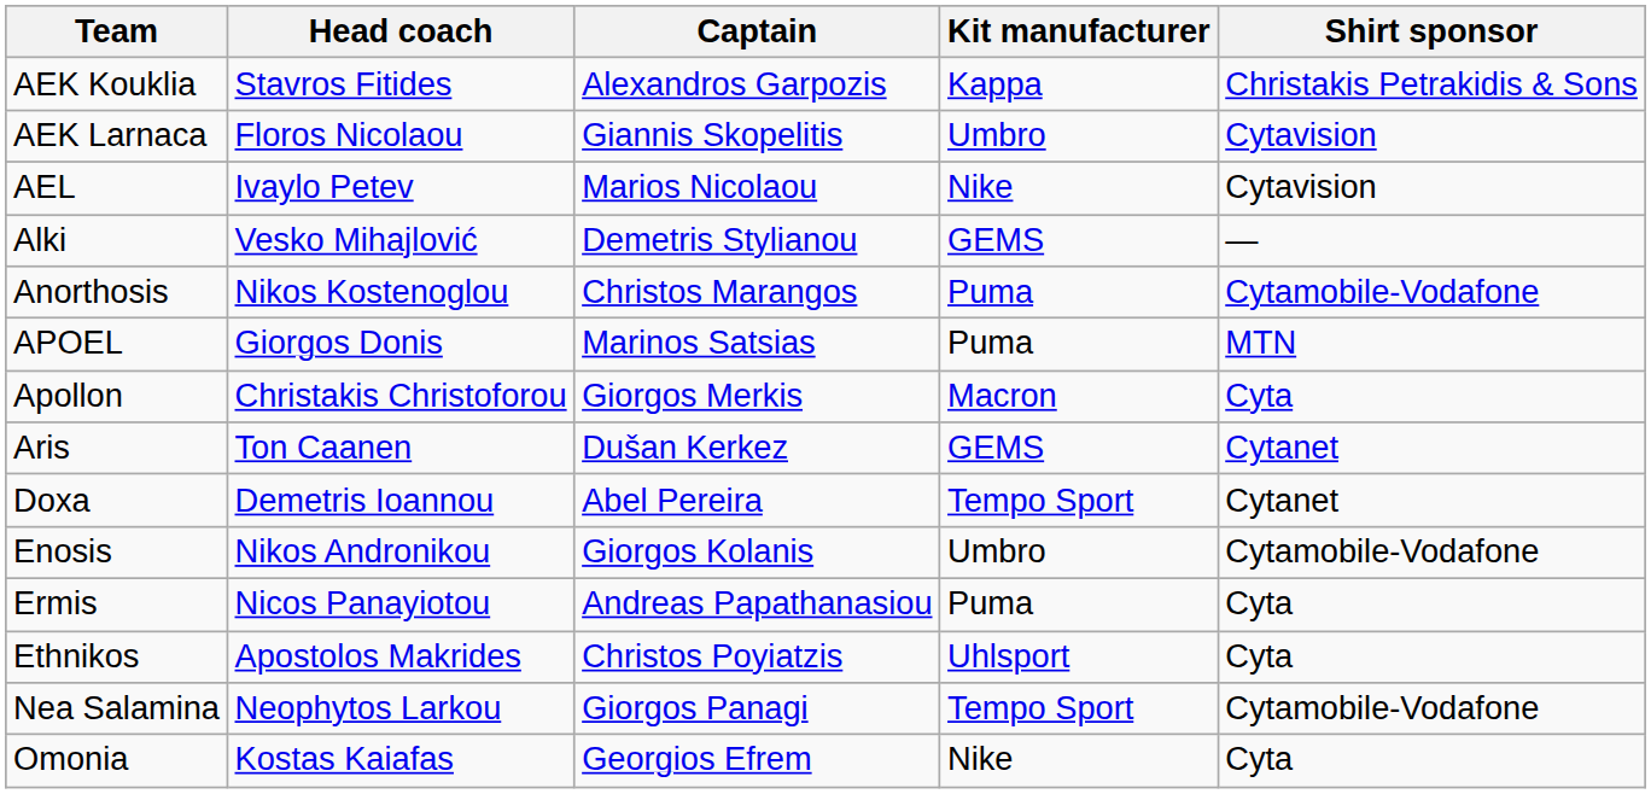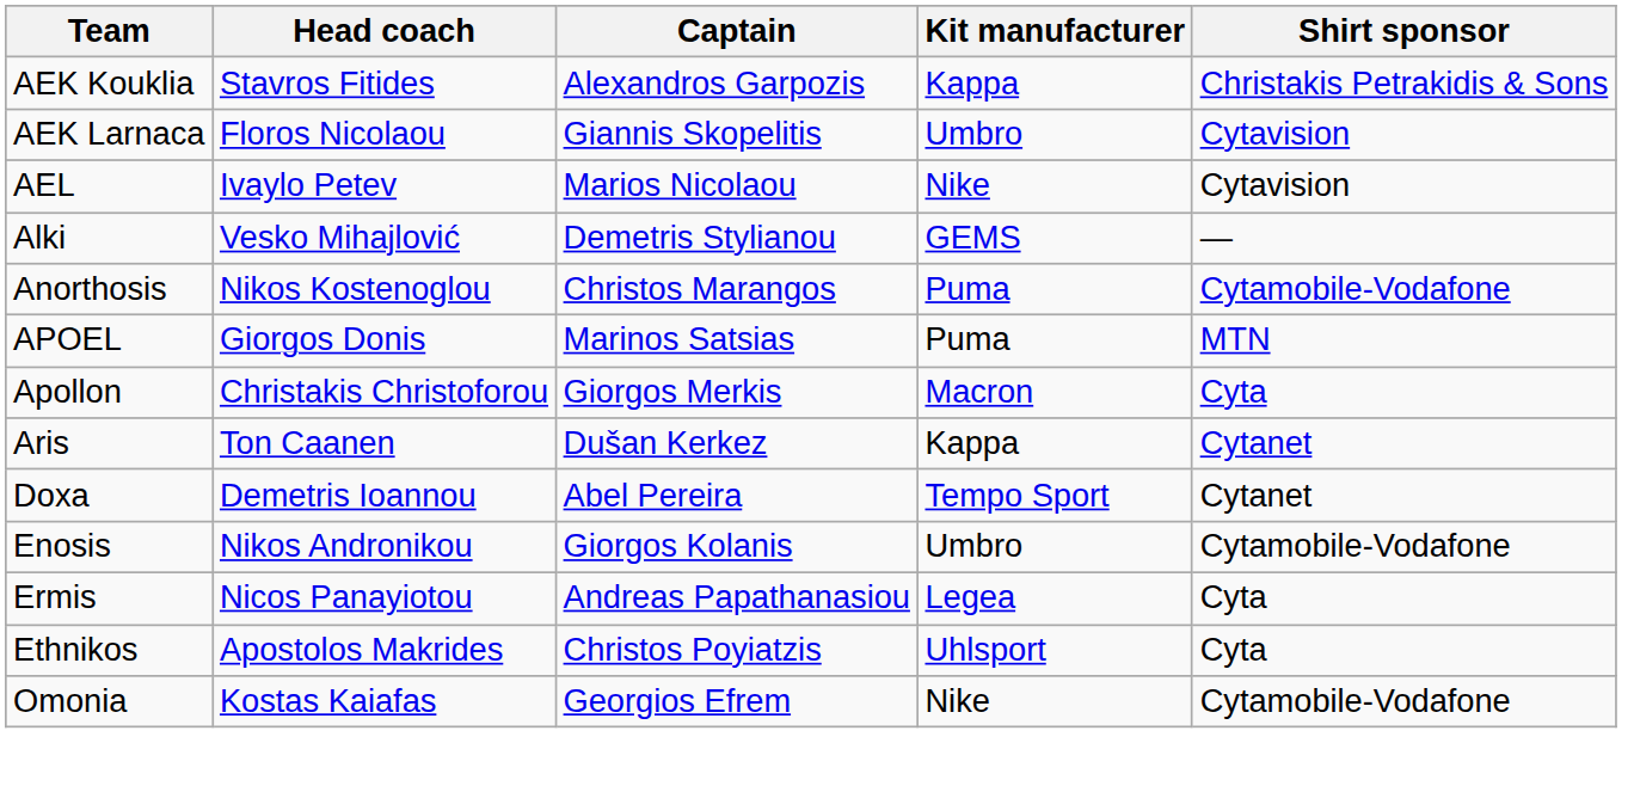Aris | Kit manufacturer: GEMS -> Kappa
Ermis | Kit manufacturer: Puma -> Legea
- row: Nea Salamina | Neophytos Larkou | Giorgos Panagi | Tempo Sport | Cytamobile-Vodafone
Omonia | Shirt sponsor: Cyta -> Cytamobile-Vodafone
